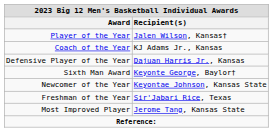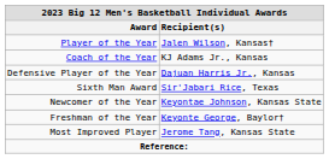Sixth Man Award | Recipient(s): Keyonte George, Baylor† -> Sir'Jabari Rice, Texas
Freshman of the Year | Recipient(s): Sir'Jabari Rice, Texas -> Keyonte George, Baylor†
